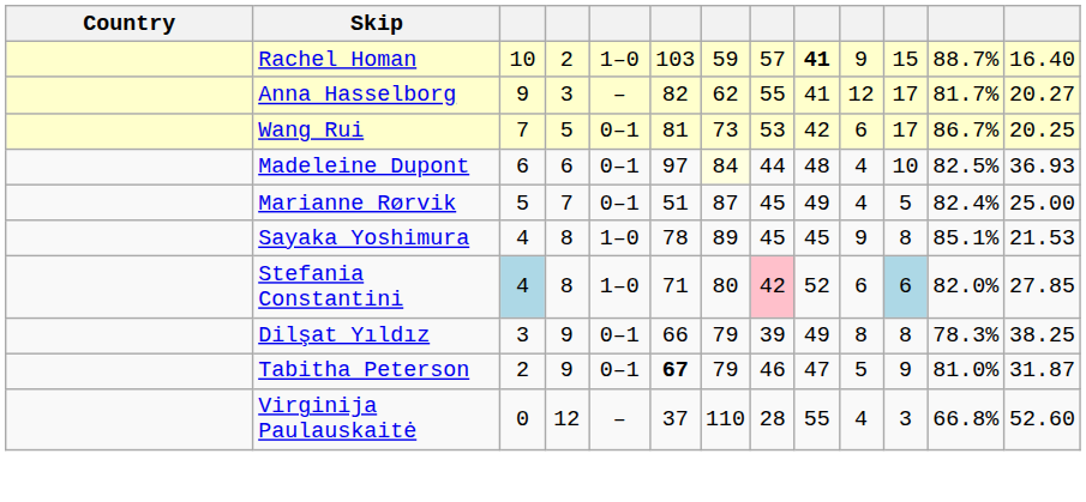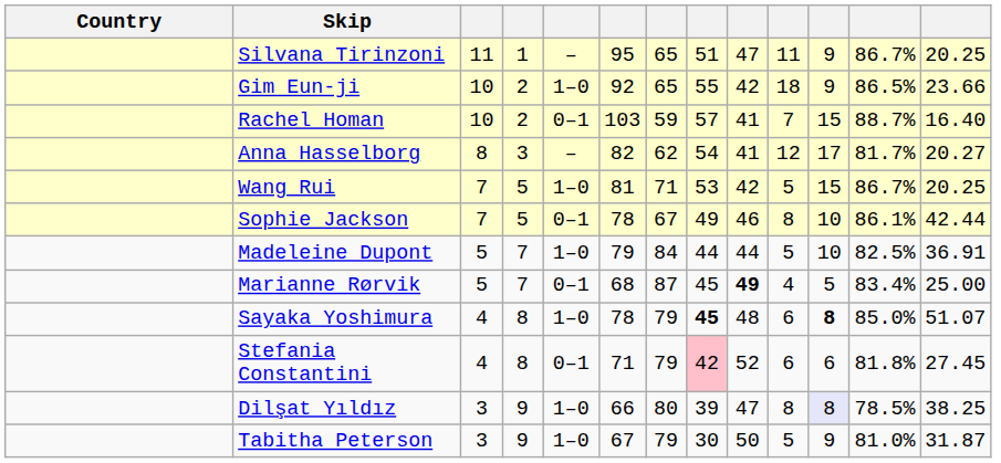+ row: Silvana Tirinzoni | 11 | 1 | – | 95 | 65 | 51 | 47 | 11 | 9 | 86.7% | 20.25
+ row: Gim Eun-ji | 10 | 2 | 1–0 | 92 | 65 | 55 | 42 | 18 | 9 | 86.5% | 23.66
Rachel Homan | column 5: 1–0 -> 0–1
Rachel Homan | column 9: bold -> normal
Rachel Homan | column 10: 9 -> 7
Anna Hasselborg | column 3: 9 -> 8
Anna Hasselborg | column 8: 55 -> 54
Wang Rui | column 5: 0–1 -> 1–0
Wang Rui | column 7: 73 -> 71
Wang Rui | column 10: 6 -> 5
Wang Rui | column 11: 17 -> 15
+ row: Sophie Jackson | 7 | 5 | 0–1 | 78 | 67 | 49 | 46 | 8 | 10 | 86.1% | 42.44
Madeleine Dupont | column 3: 6 -> 5
Madeleine Dupont | column 4: 6 -> 7
Madeleine Dupont | column 5: 0–1 -> 1–0
Madeleine Dupont | column 6: 97 -> 79
Madeleine Dupont | column 7: lightyellow background -> no background
Madeleine Dupont | column 9: 48 -> 44
Madeleine Dupont | column 10: 4 -> 5
Madeleine Dupont | column 13: 36.93 -> 36.91
Marianne Rørvik | column 6: 51 -> 68
Marianne Rørvik | column 9: normal -> bold
Marianne Rørvik | column 12: 82.4% -> 83.4%
Sayaka Yoshimura | column 7: 89 -> 79
Sayaka Yoshimura | column 8: normal -> bold
Sayaka Yoshimura | column 9: 45 -> 48
Sayaka Yoshimura | column 10: 9 -> 6
Sayaka Yoshimura | column 11: normal -> bold
Sayaka Yoshimura | column 12: 85.1% -> 85.0%
Sayaka Yoshimura | column 13: 21.53 -> 51.07
Stefania Constantini | column 3: lightblue background -> no background
Stefania Constantini | column 5: 1–0 -> 0–1
Stefania Constantini | column 7: 80 -> 79
Stefania Constantini | column 11: lightblue background -> no background
Stefania Constantini | column 12: 82.0% -> 81.8%
Stefania Constantini | column 13: 27.85 -> 27.45
Dilşat Yıldız | column 5: 0–1 -> 1–0
Dilşat Yıldız | column 7: 79 -> 80
Dilşat Yıldız | column 9: 49 -> 47
Dilşat Yıldız | column 11: no background -> lavender background
Dilşat Yıldız | column 12: 78.3% -> 78.5%
Tabitha Peterson | column 3: 2 -> 3
Tabitha Peterson | column 5: 0–1 -> 1–0
Tabitha Peterson | column 6: bold -> normal
Tabitha Peterson | column 8: 46 -> 30
Tabitha Peterson | column 9: 47 -> 50
- row: Virginija Paulauskaitė | 0 | 12 | – | 37 | 110 | 28 | 55 | 4 | 3 | 66.8% | 52.60
